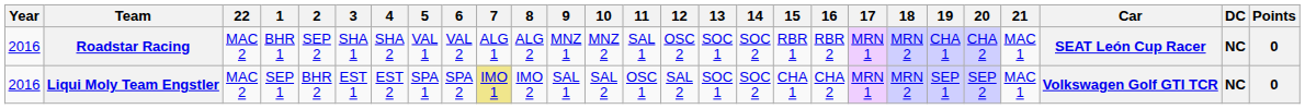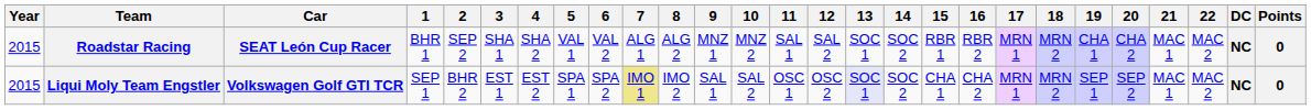columns swapped: Car <-> 22
Roadstar Racing | Year: 2016 -> 2015
Roadstar Racing | 12: OSC 2 -> SAL 2
Liqui Moly Team Engstler | Year: 2016 -> 2015
Liqui Moly Team Engstler | 12: SAL 2 -> OSC 2
Liqui Moly Team Engstler | 13: no background -> lavender background
